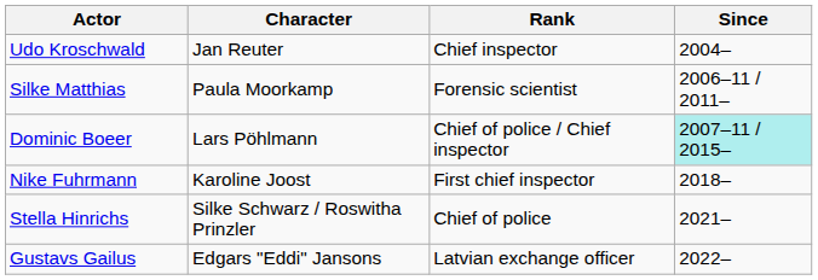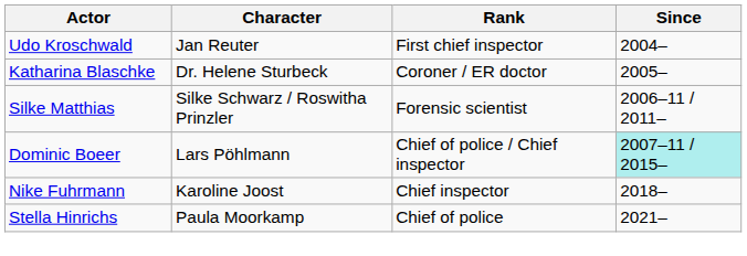Udo Kroschwald | Rank: Chief inspector -> First chief inspector
+ row: Katharina Blaschke | Dr. Helene Sturbeck | Coroner / ER doctor | 2005–
Silke Matthias | Character: Paula Moorkamp -> Silke Schwarz / Roswitha Prinzler
Nike Fuhrmann | Rank: First chief inspector -> Chief inspector
Stella Hinrichs | Character: Silke Schwarz / Roswitha Prinzler -> Paula Moorkamp
- row: Gustavs Gailus | Edgars "Eddi" Jansons | Latvian exchange officer | 2022–
